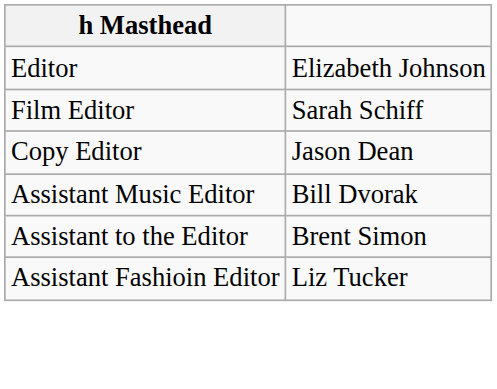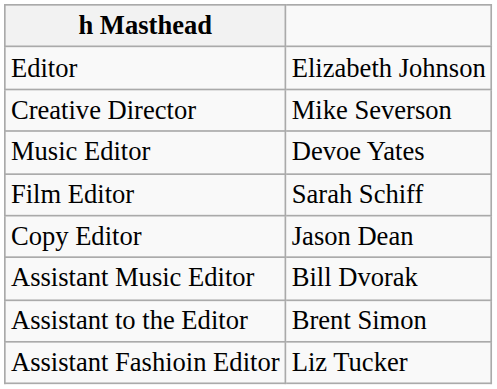+ row: Creative Director | Mike Severson
+ row: Music Editor | Devoe Yates
